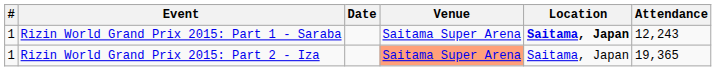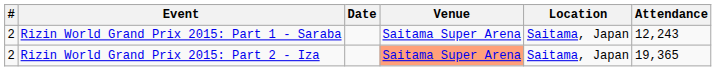Rizin World Grand Prix 2015: Part 1 - Saraba | #: 1 -> 2
Rizin World Grand Prix 2015: Part 1 - Saraba | Location: bold -> normal
Rizin World Grand Prix 2015: Part 2 - Iza | #: 1 -> 2
